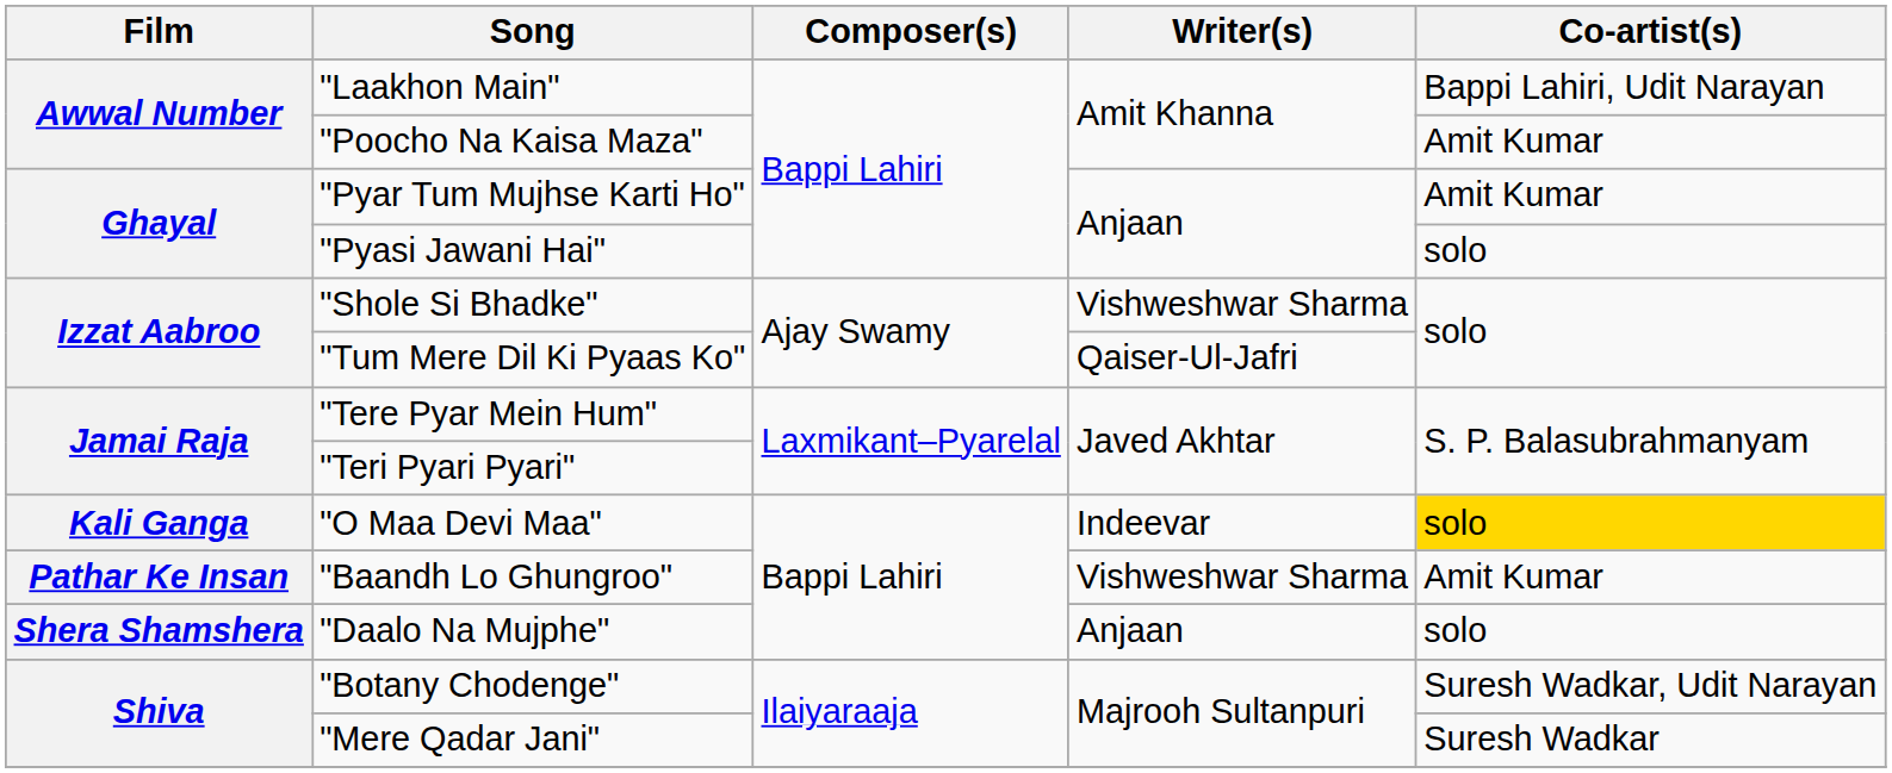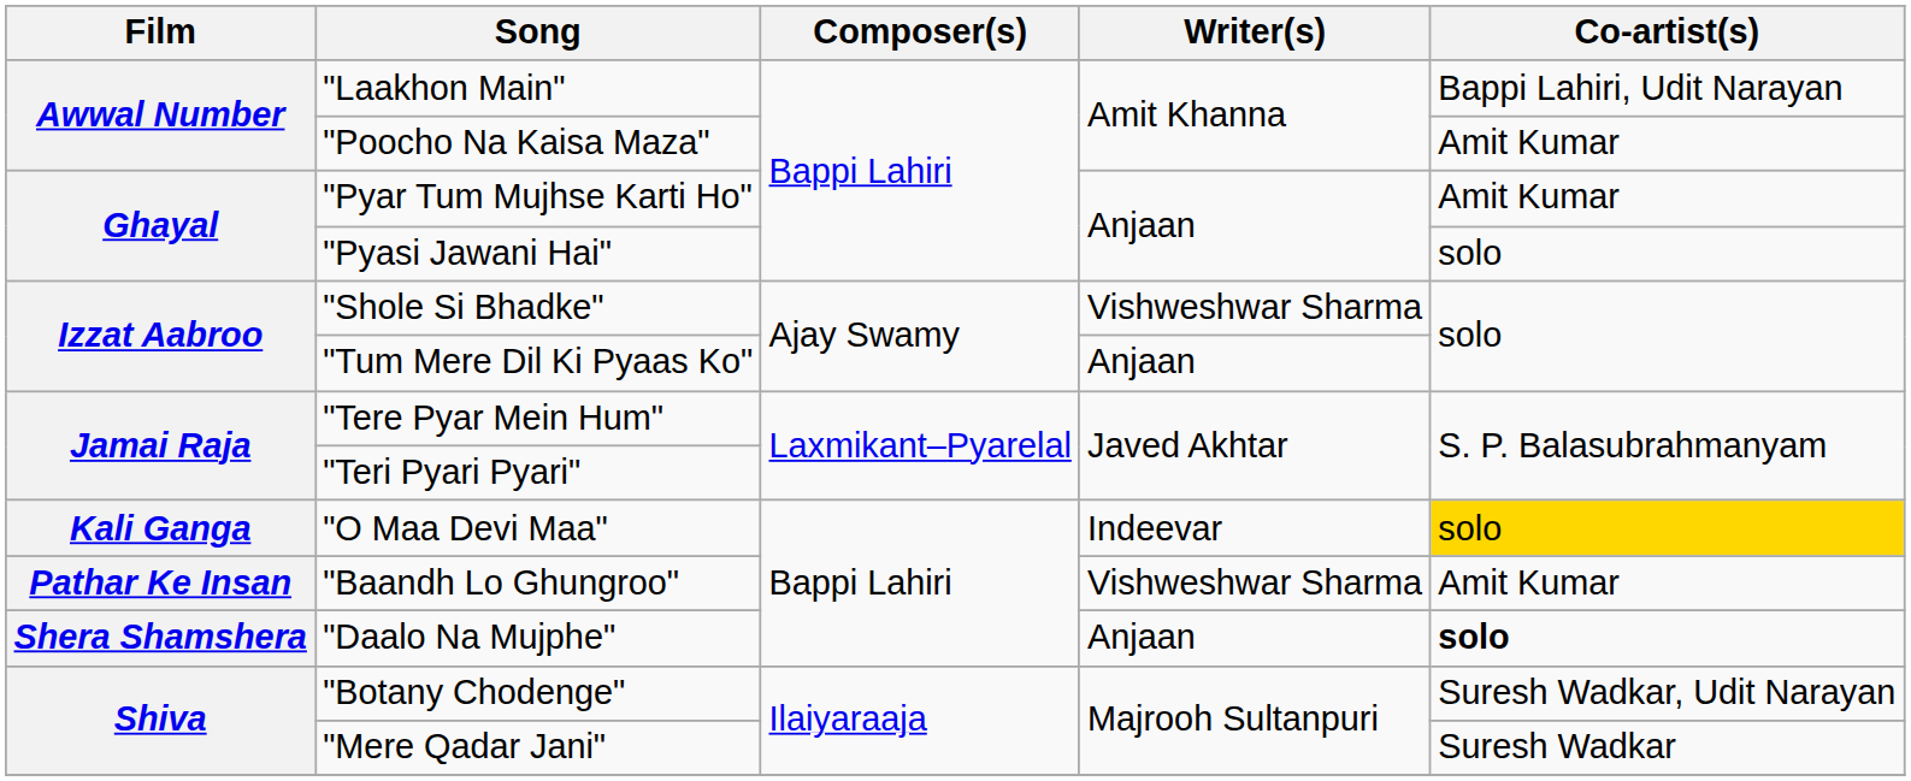"Tum Mere Dil Ki Pyaas Ko" | Writer(s): Qaiser-Ul-Jafri -> Anjaan
"Daalo Na Mujphe" | Co-artist(s): normal -> bold
